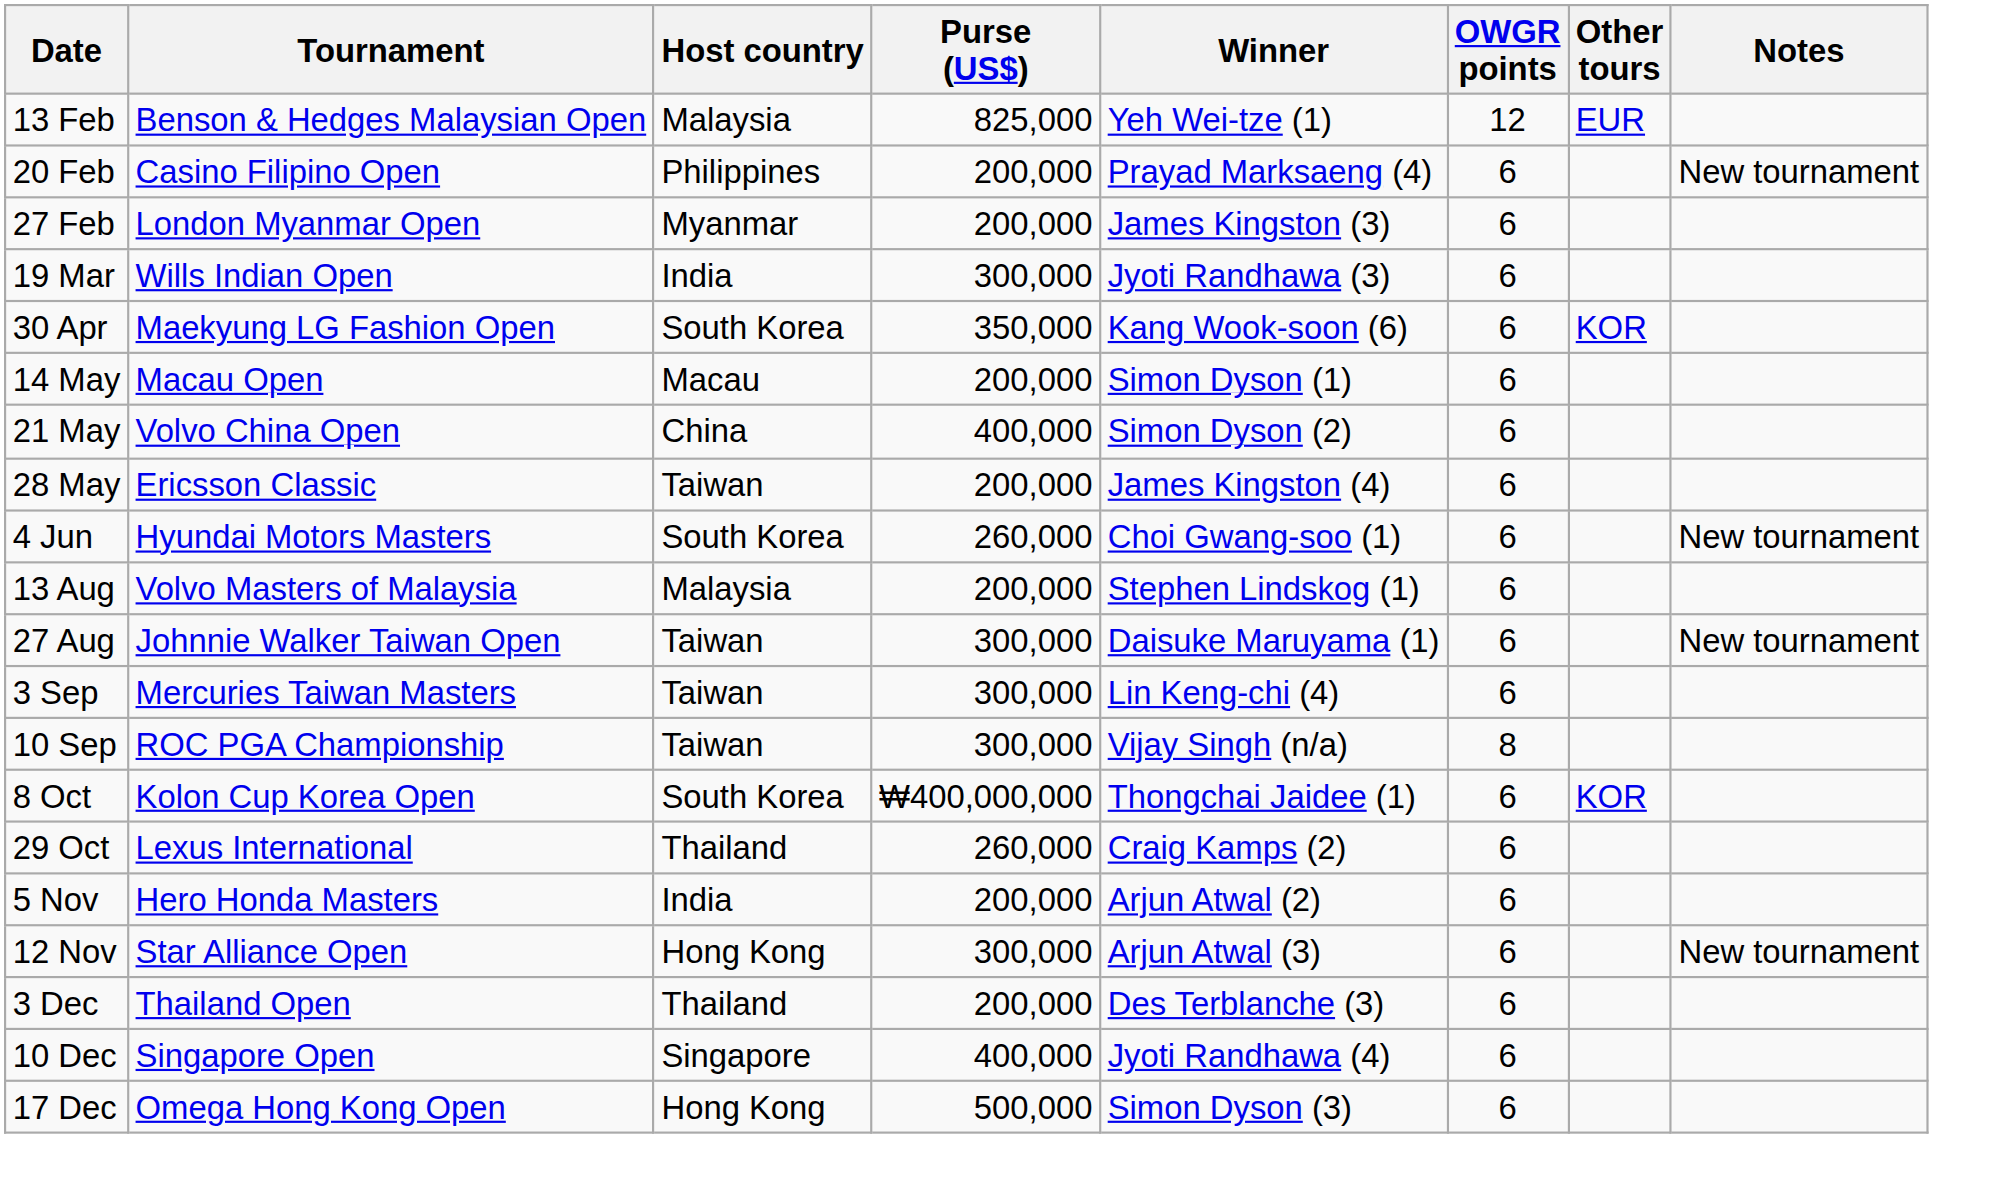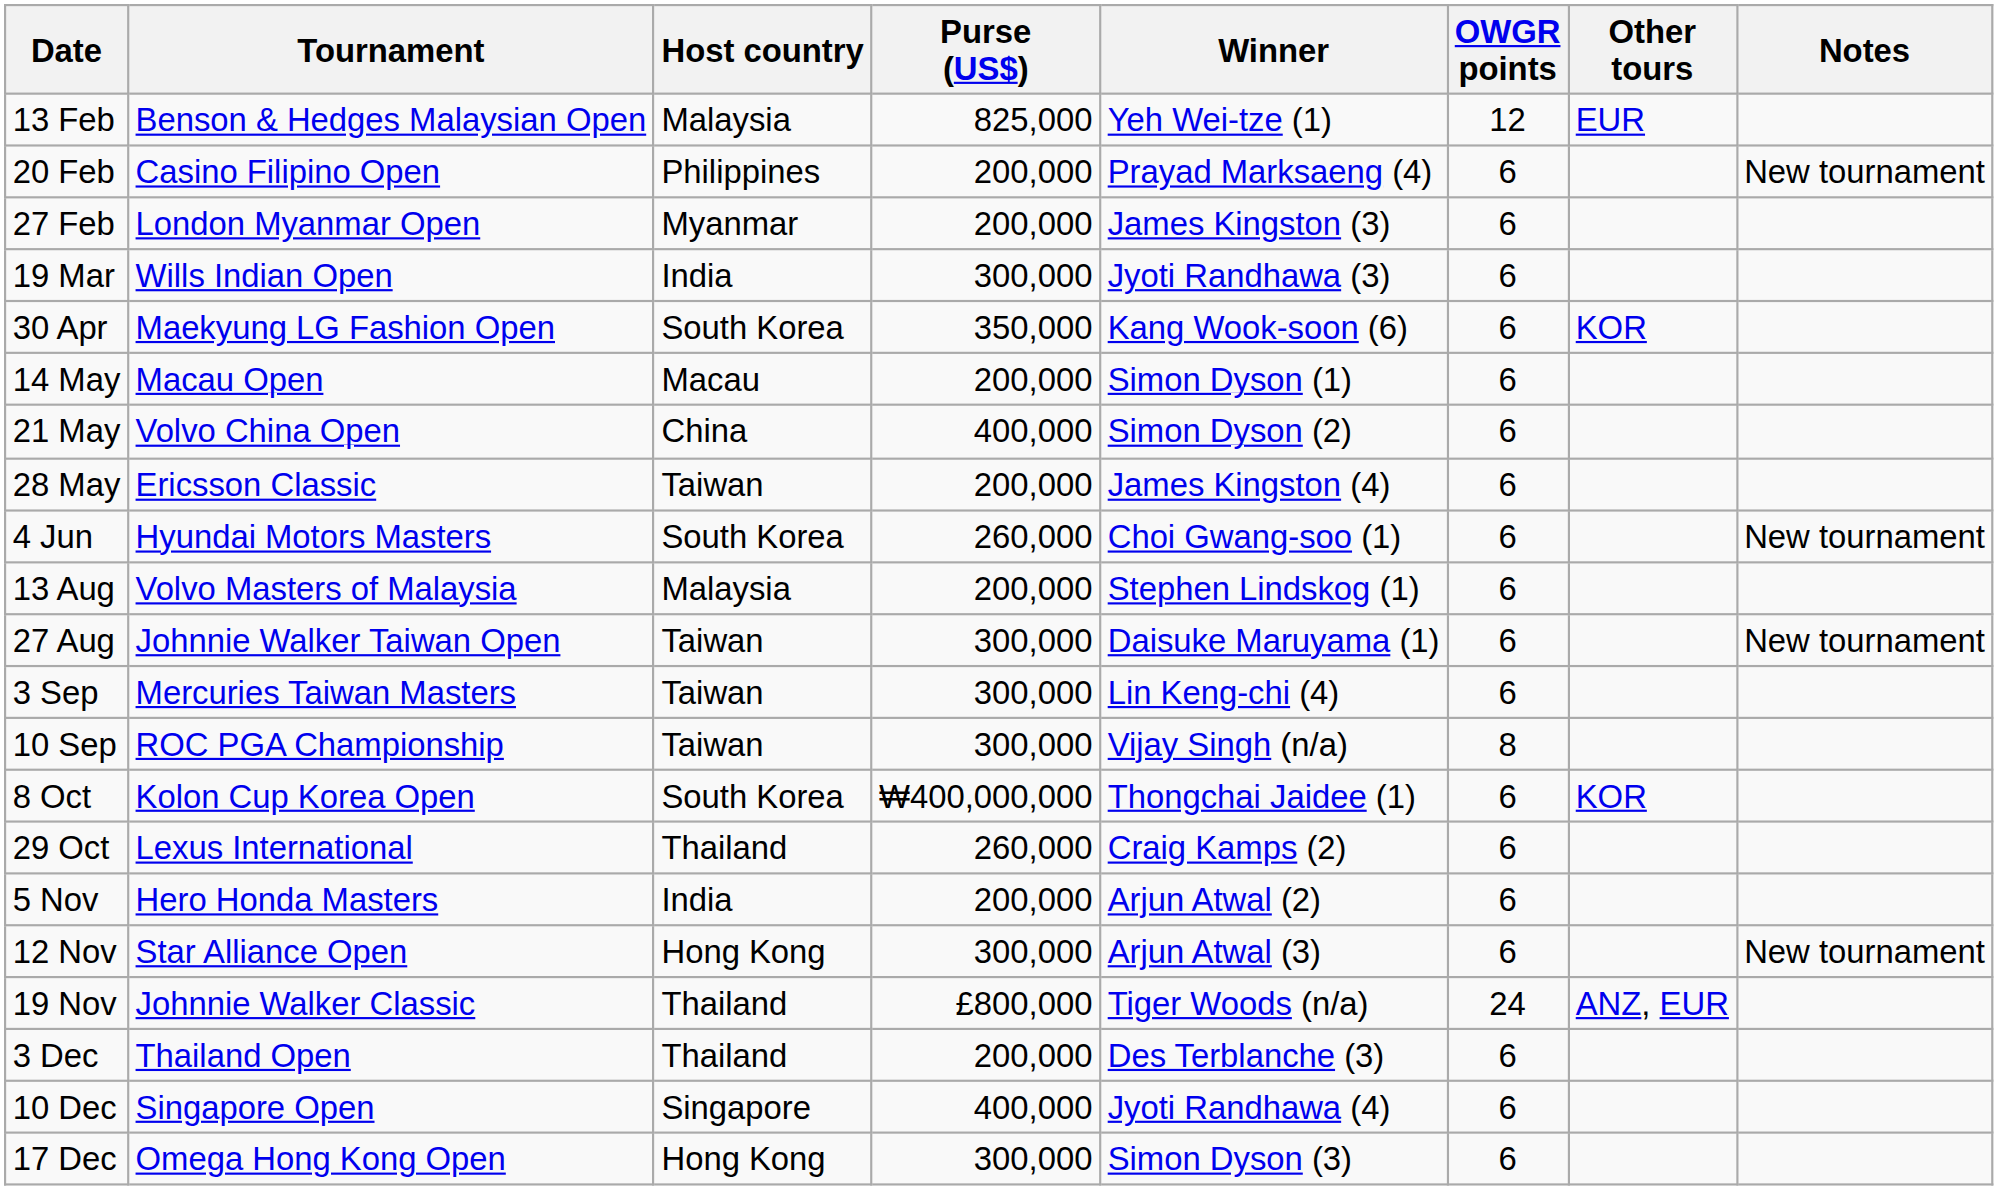+ row: 19 Nov | Johnnie Walker Classic | Thailand | £800,000 | Tiger Woods (n/a) | 24 | ANZ, EUR
17 Dec | Purse (US$): 500,000 -> 300,000
